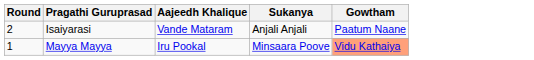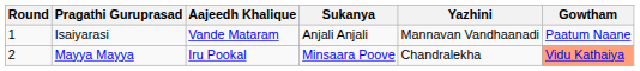+ column: Yazhini | Mannavan Vandhaanadi | Chandralekha
Isaiyarasi | Round: 2 -> 1
Mayya Mayya | Round: 1 -> 2
